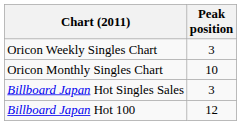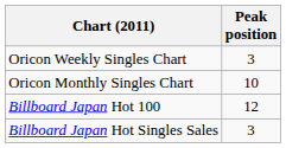rows swapped: Billboard Japan Hot 100 <-> Billboard Japan Hot Singles Sales
